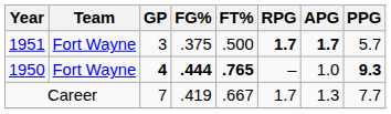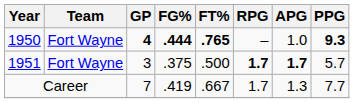rows swapped: 1950 <-> 1951
